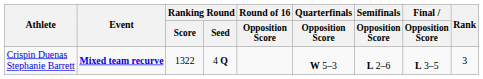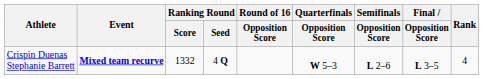Crispin Duenas Stephanie Barrett | Ranking Round / Score: 1322 -> 1332
Crispin Duenas Stephanie Barrett | Rank: 3 -> 4
